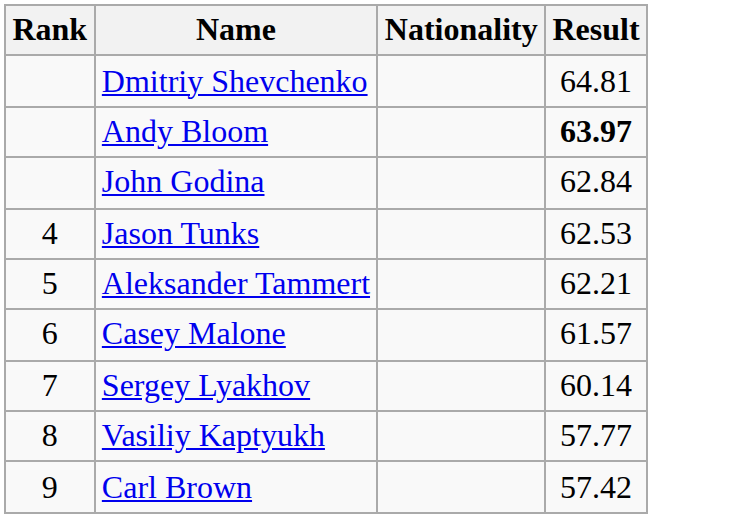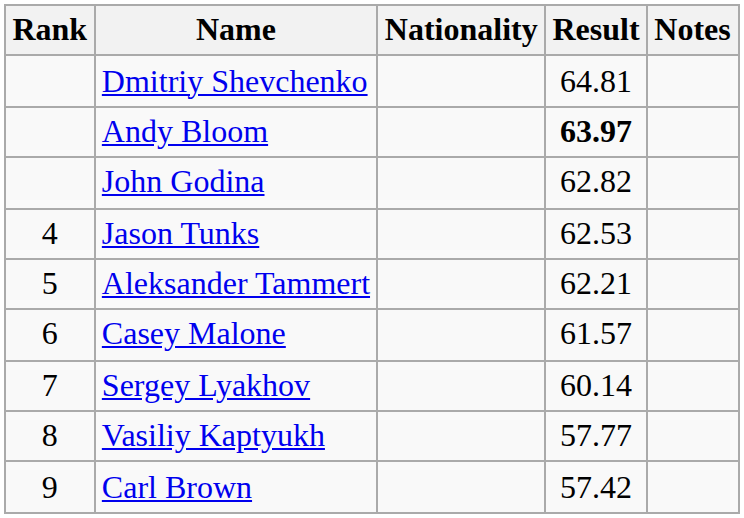+ column: Notes
John Godina | Result: 62.84 -> 62.82
